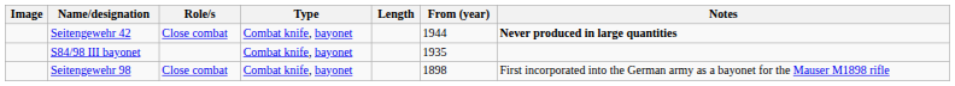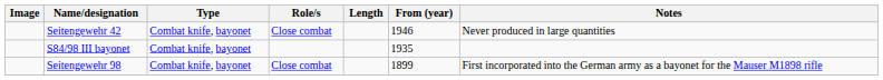columns swapped: Type <-> Role/s
Seitengewehr 42 | From (year): 1944 -> 1946
Seitengewehr 42 | Notes: bold -> normal
Seitengewehr 98 | From (year): 1898 -> 1899
